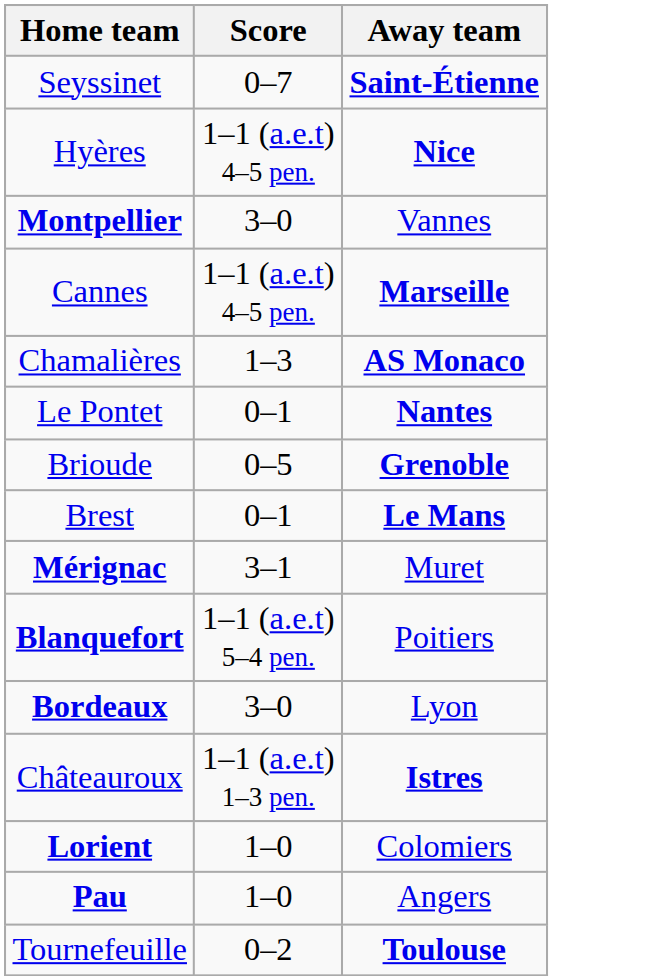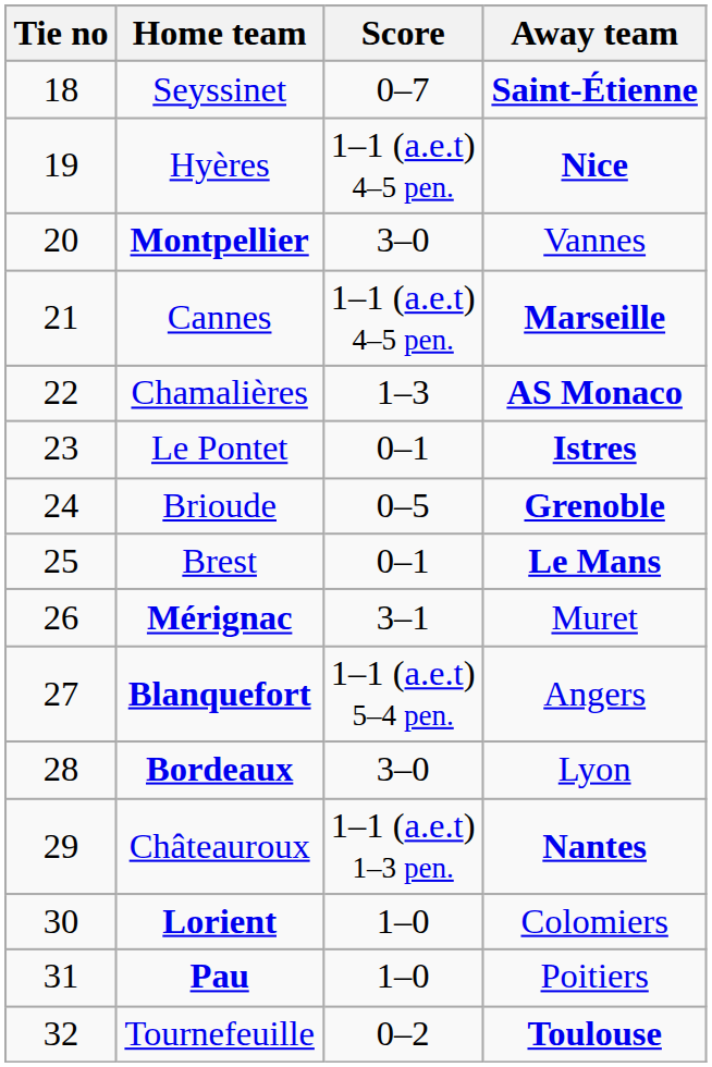+ column: Tie no | 18 | 19 | 20 | 21 | 22 | 23 | 24 | 25 | 26 | 27 | 28 | 29 | 30 | 31 | 32
Le Pontet | Away team: Nantes -> Istres
Blanquefort | Away team: Poitiers -> Angers
Châteauroux | Away team: Istres -> Nantes
Pau | Away team: Angers -> Poitiers
